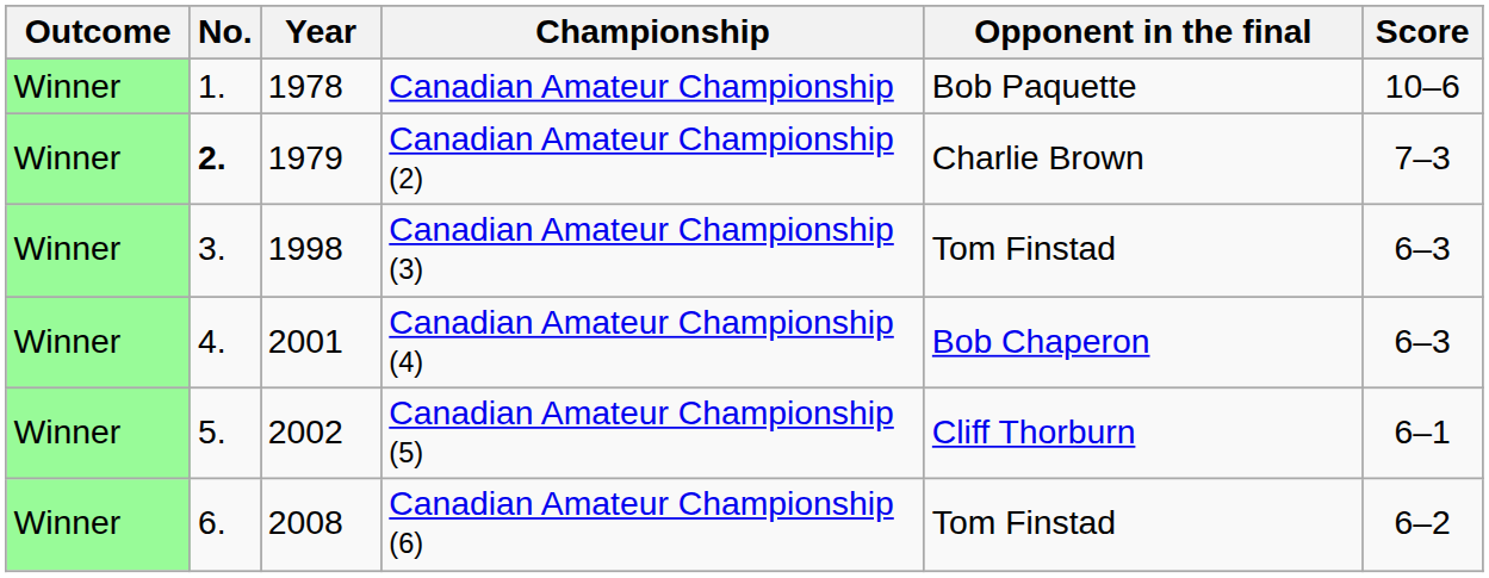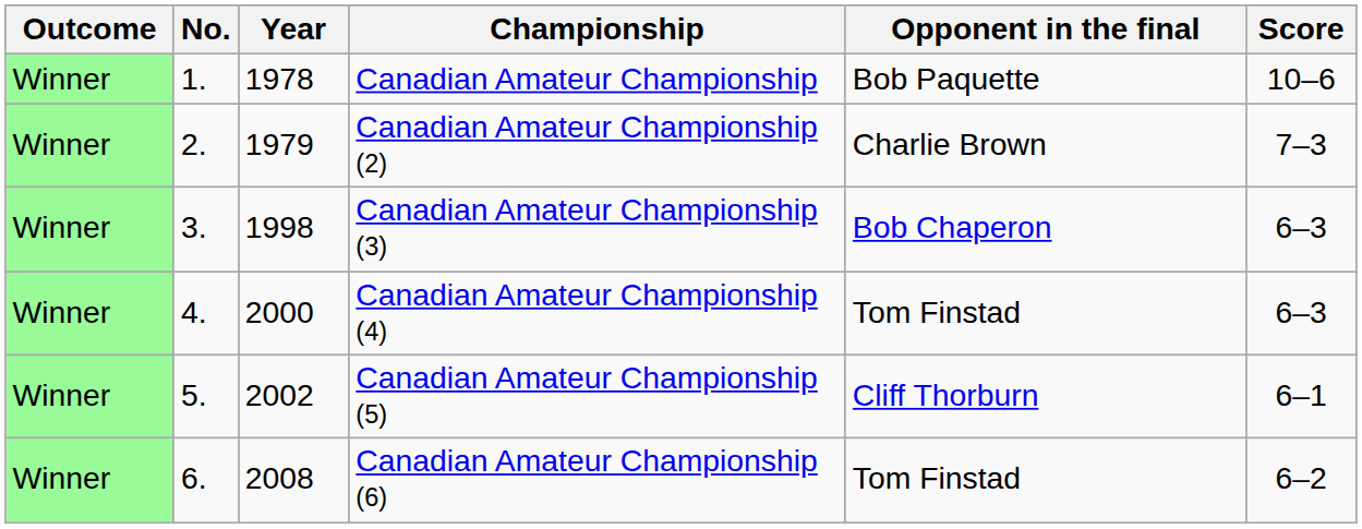Canadian Amateur Championship (2) | No.: bold -> normal
Canadian Amateur Championship (3) | Opponent in the final: Tom Finstad -> Bob Chaperon
Canadian Amateur Championship (4) | Year: 2001 -> 2000
Canadian Amateur Championship (4) | Opponent in the final: Bob Chaperon -> Tom Finstad
